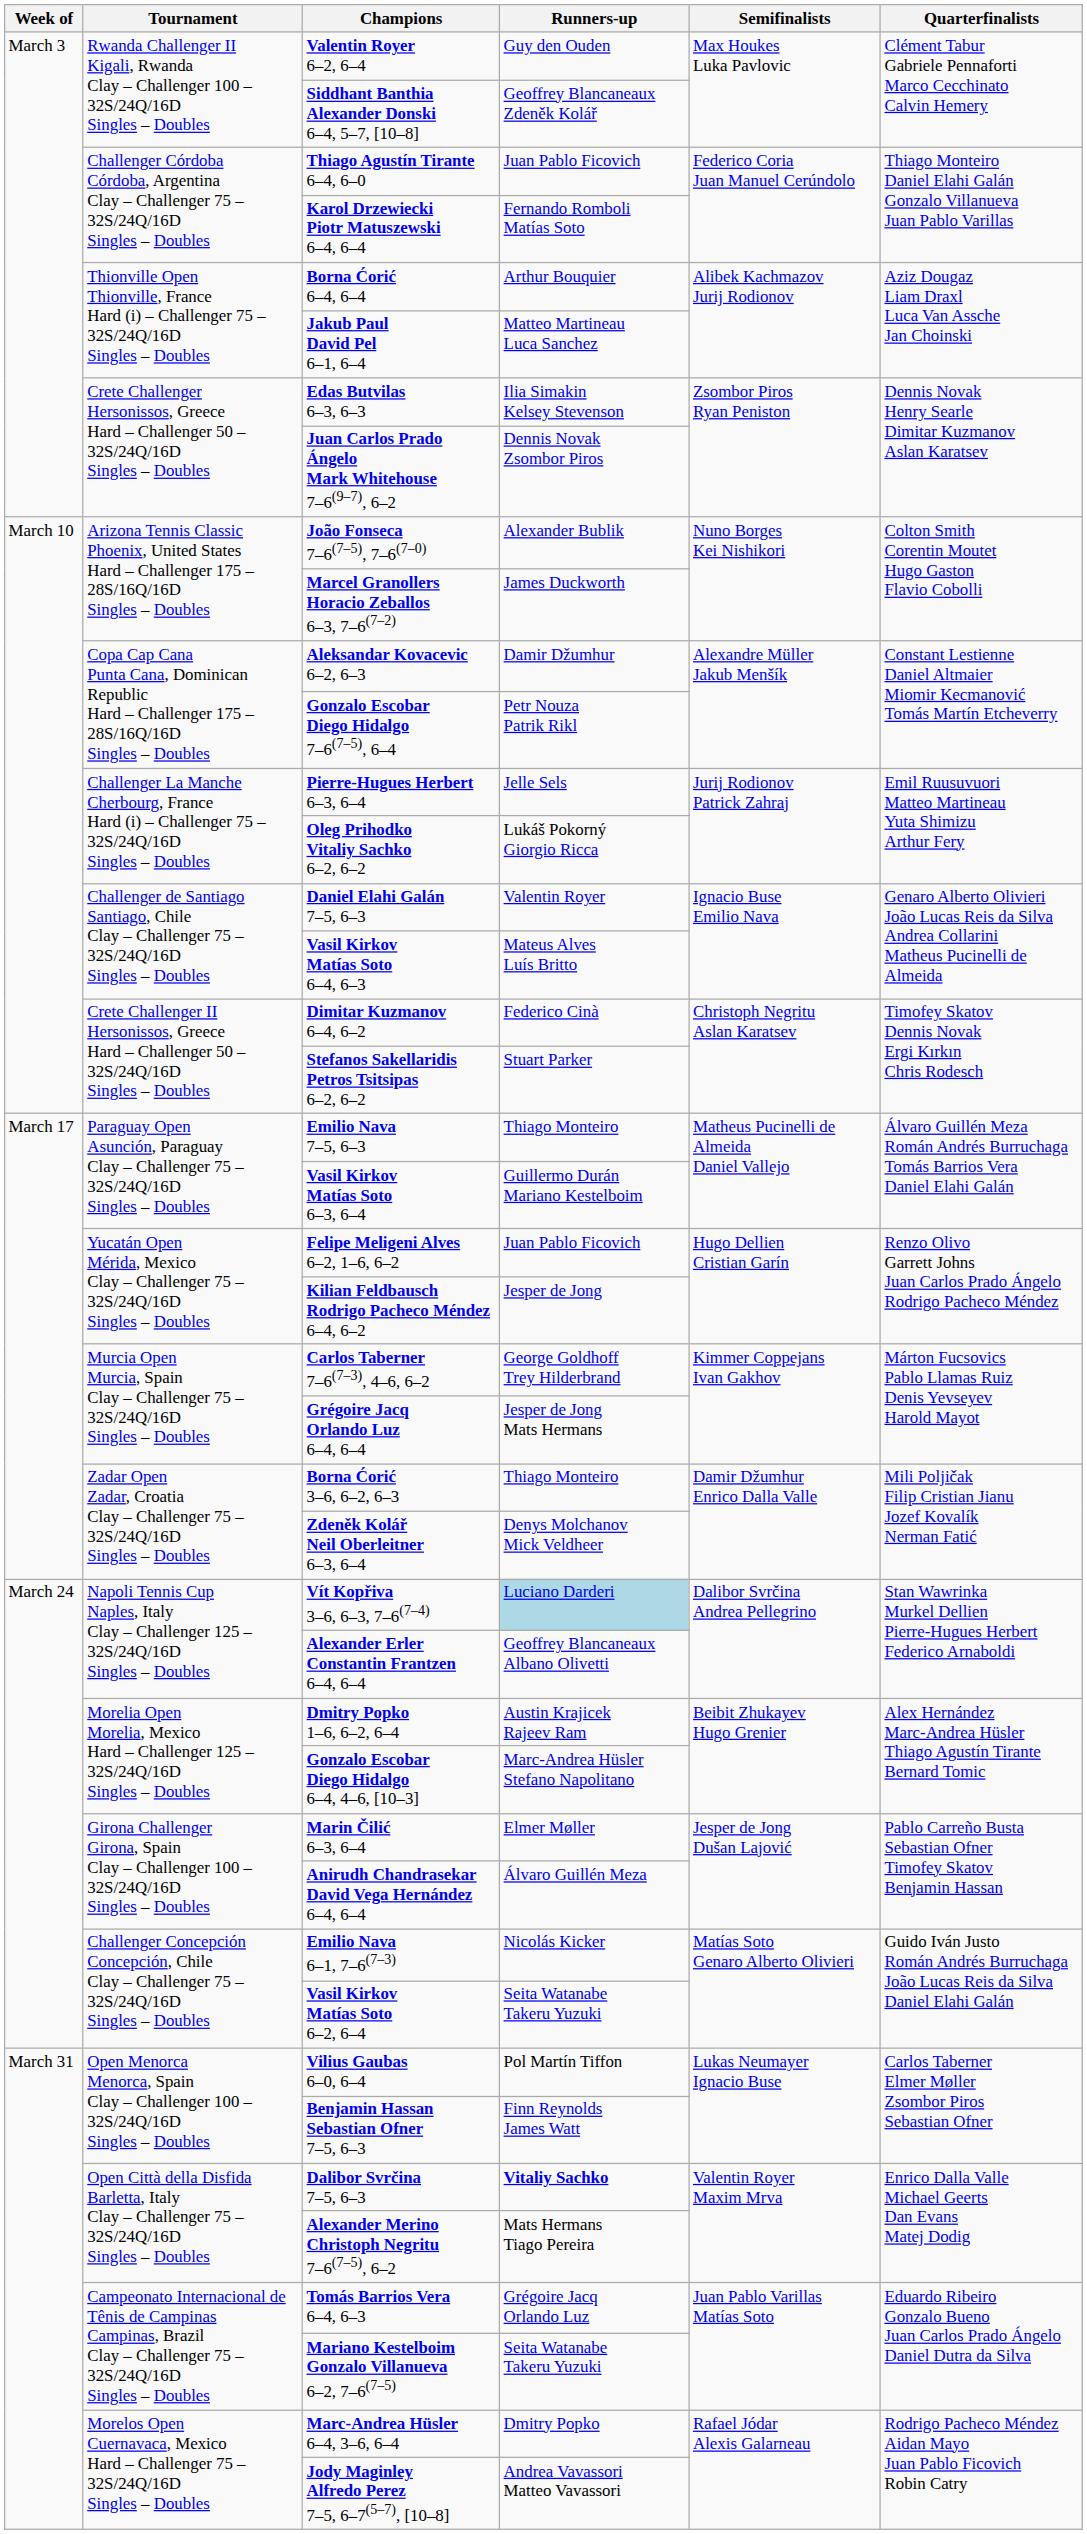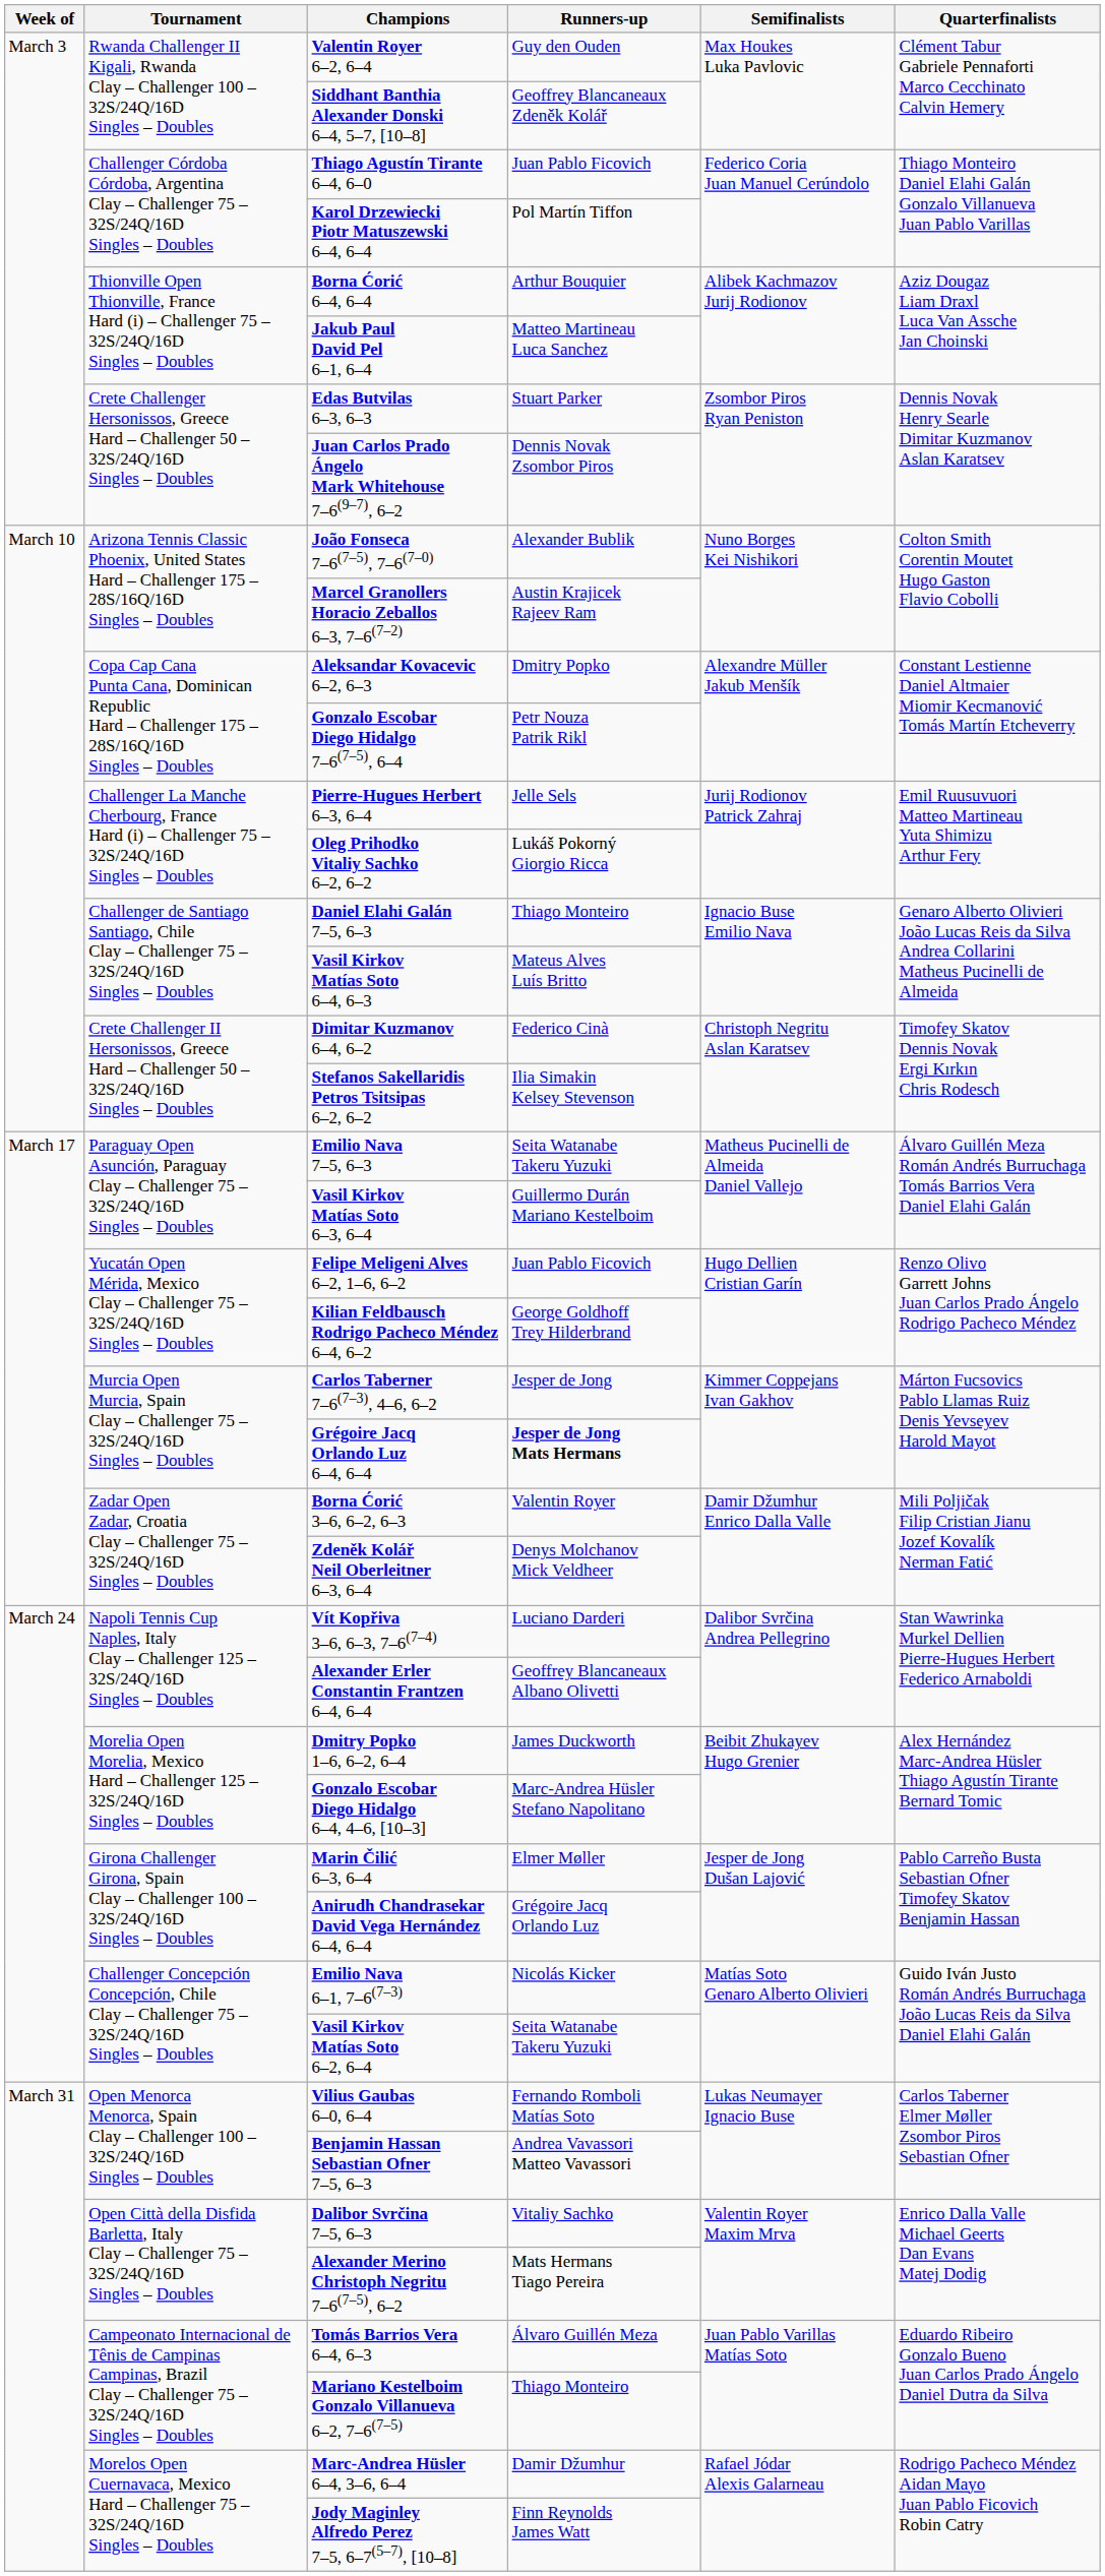Karol Drzewiecki Piotr Matuszewski 6–4, 6–4 | Runners-up: Fernando Romboli Matías Soto -> Pol Martín Tiffon
Edas Butvilas 6–3, 6–3 | Runners-up: Ilia Simakin Kelsey Stevenson -> Stuart Parker
Marcel Granollers Horacio Zeballos 6–3, 7–6(7–2) | Runners-up: James Duckworth -> Austin Krajicek Rajeev Ram
Aleksandar Kovacevic 6–2, 6–3 | Runners-up: Damir Džumhur -> Dmitry Popko
Daniel Elahi Galán 7–5, 6–3 | Runners-up: Valentin Royer -> Thiago Monteiro
Stefanos Sakellaridis Petros Tsitsipas 6–2, 6–2 | Runners-up: Stuart Parker -> Ilia Simakin Kelsey Stevenson
Emilio Nava 7–5, 6–3 | Runners-up: Thiago Monteiro -> Seita Watanabe Takeru Yuzuki
Kilian Feldbausch Rodrigo Pacheco Méndez 6–4, 6–2 | Runners-up: Jesper de Jong -> George Goldhoff Trey Hilderbrand
Carlos Taberner 7–6(7–3), 4–6, 6–2 | Runners-up: George Goldhoff Trey Hilderbrand -> Jesper de Jong
Grégoire Jacq Orlando Luz 6–4, 6–4 | Runners-up: normal -> bold
Borna Ćorić 3–6, 6–2, 6–3 | Runners-up: Thiago Monteiro -> Valentin Royer
Vít Kopřiva 3–6, 6–3, 7–6(7–4) | Runners-up: lightblue background -> no background
Dmitry Popko 1–6, 6–2, 6–4 | Runners-up: Austin Krajicek Rajeev Ram -> James Duckworth
Anirudh Chandrasekar David Vega Hernández 6–4, 6–4 | Runners-up: Álvaro Guillén Meza -> Grégoire Jacq Orlando Luz
Vilius Gaubas 6–0, 6–4 | Runners-up: Pol Martín Tiffon -> Fernando Romboli Matías Soto
Benjamin Hassan Sebastian Ofner 7–5, 6–3 | Runners-up: Finn Reynolds James Watt -> Andrea Vavassori Matteo Vavassori
Dalibor Svrčina 7–5, 6–3 | Runners-up: bold -> normal
Tomás Barrios Vera 6–4, 6–3 | Runners-up: Grégoire Jacq Orlando Luz -> Álvaro Guillén Meza
Mariano Kestelboim Gonzalo Villanueva 6–2, 7–6(7–5) | Runners-up: Seita Watanabe Takeru Yuzuki -> Thiago Monteiro
Marc-Andrea Hüsler 6–4, 3–6, 6–4 | Runners-up: Dmitry Popko -> Damir Džumhur
Jody Maginley Alfredo Perez 7–5, 6–7(5–7), [10–8] | Runners-up: Andrea Vavassori Matteo Vavassori -> Finn Reynolds James Watt
